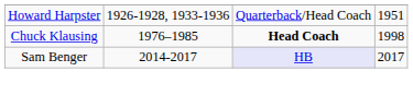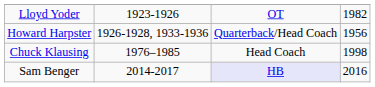+ row: Lloyd Yoder | 1923-1926 | OT | 1982
Howard Harpster | column 4: 1951 -> 1956
Chuck Klausing | column 3: bold -> normal
Sam Benger | column 4: 2017 -> 2016
